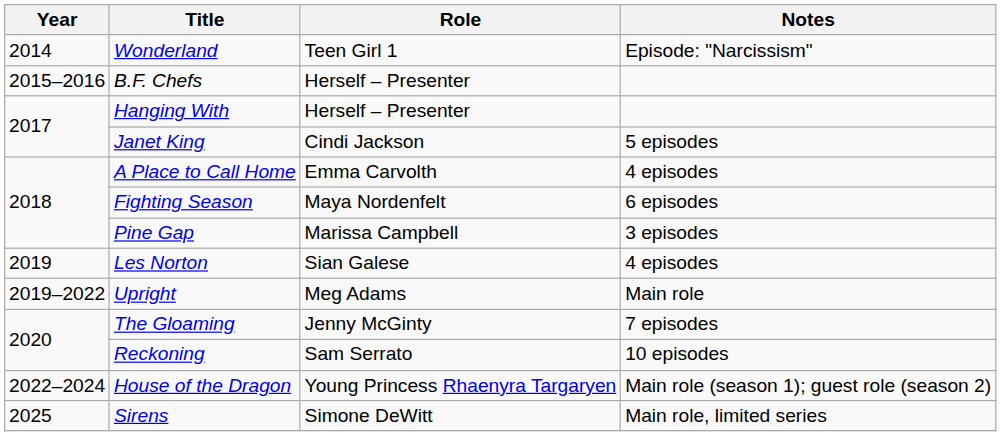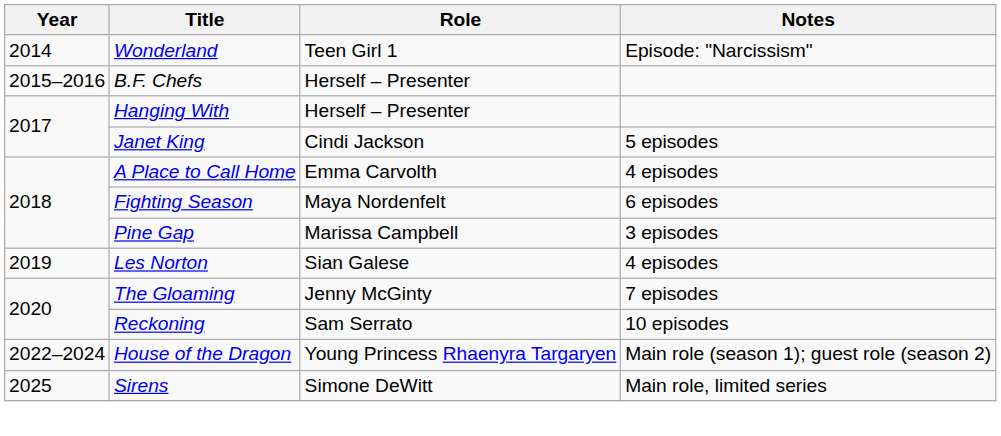- row: 2019–2022 | Upright | Meg Adams | Main role
